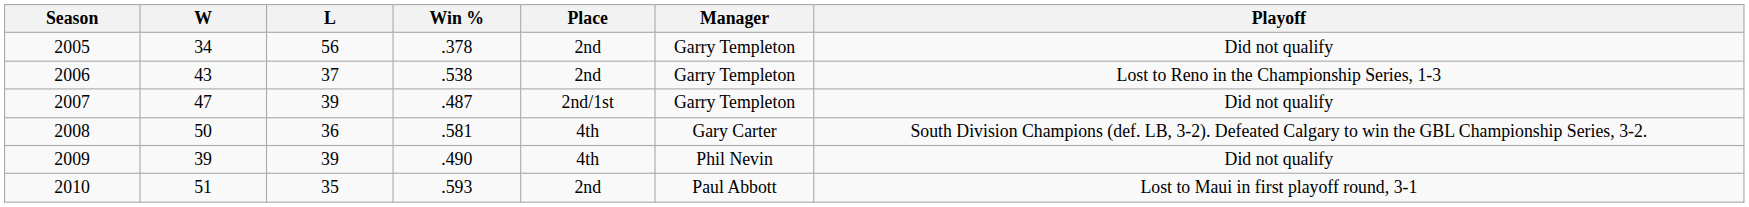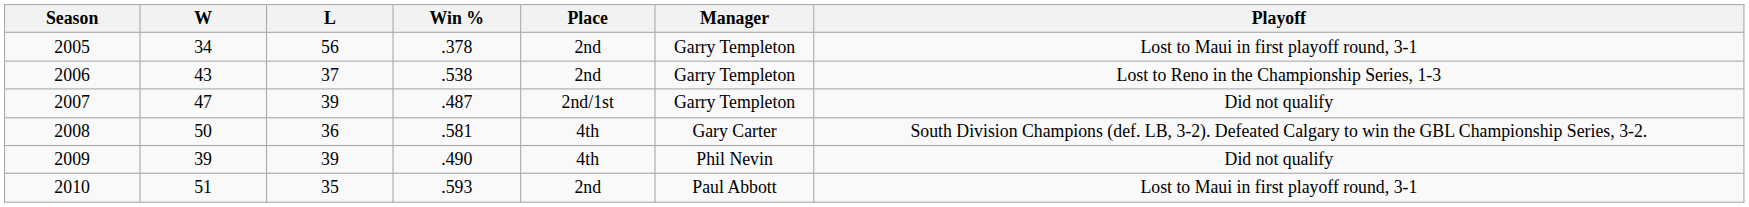2005 | Playoff: Did not qualify -> Lost to Maui in first playoff round, 3-1
